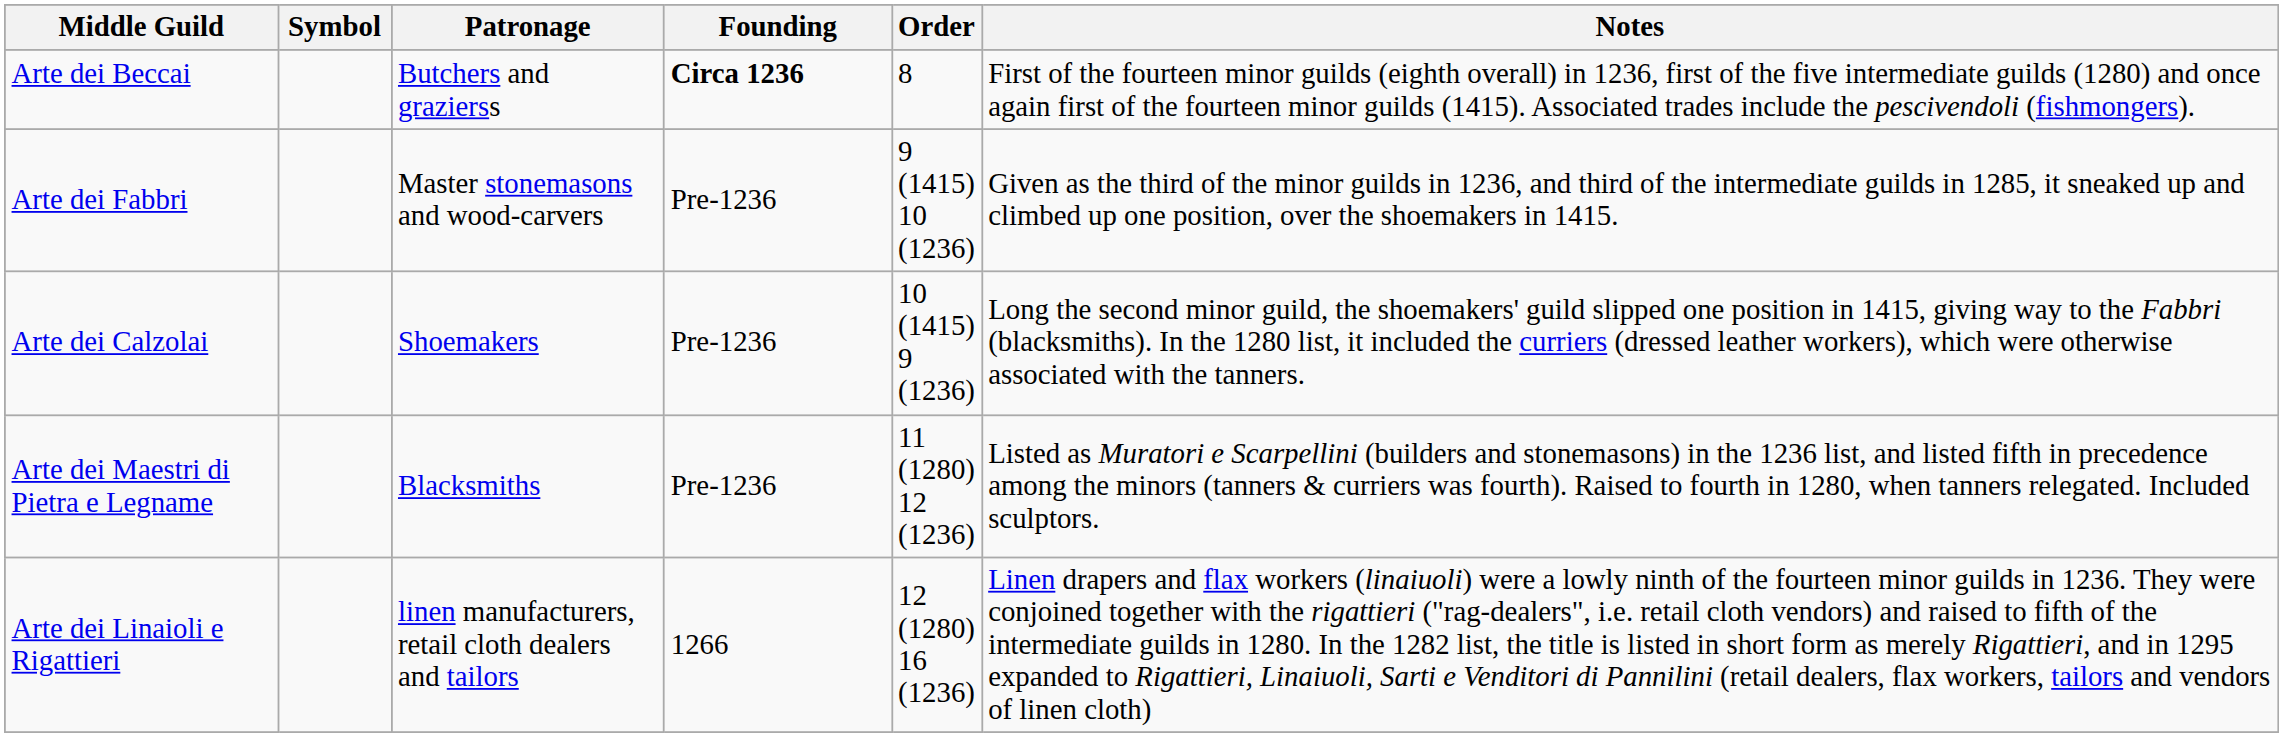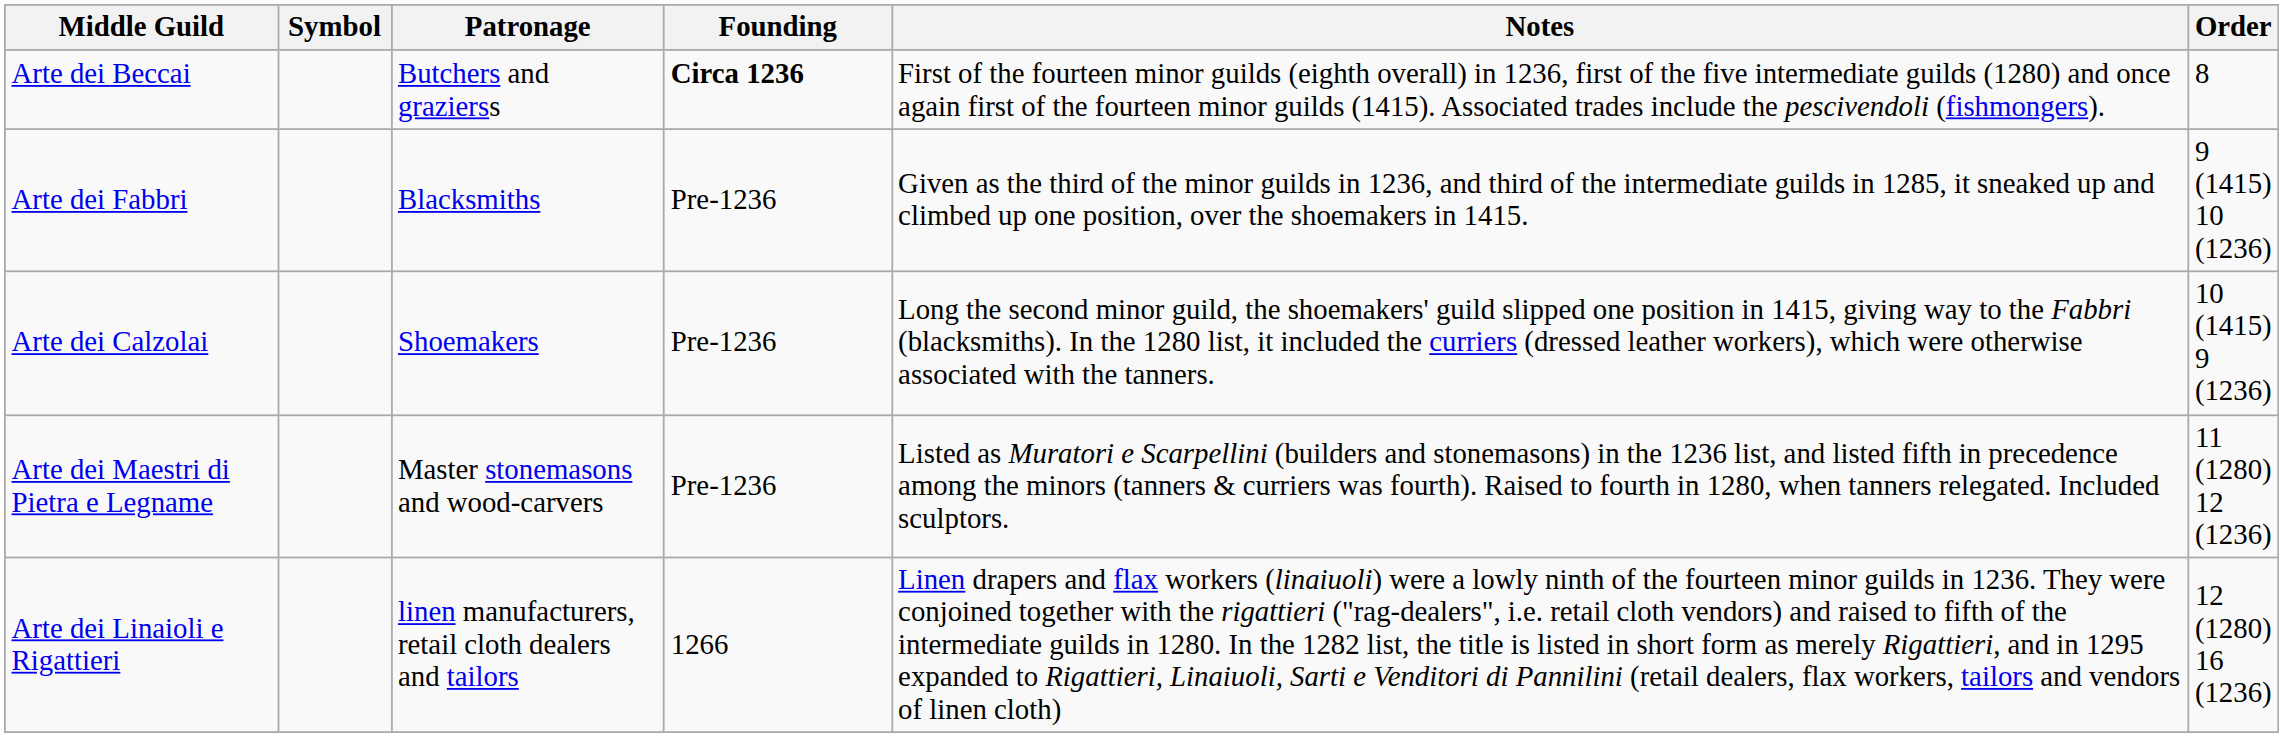columns swapped: Order <-> Notes
Arte dei Fabbri | Patronage: Master stonemasons and wood-carvers -> Blacksmiths
Arte dei Maestri di Pietra e Legname | Patronage: Blacksmiths -> Master stonemasons and wood-carvers
